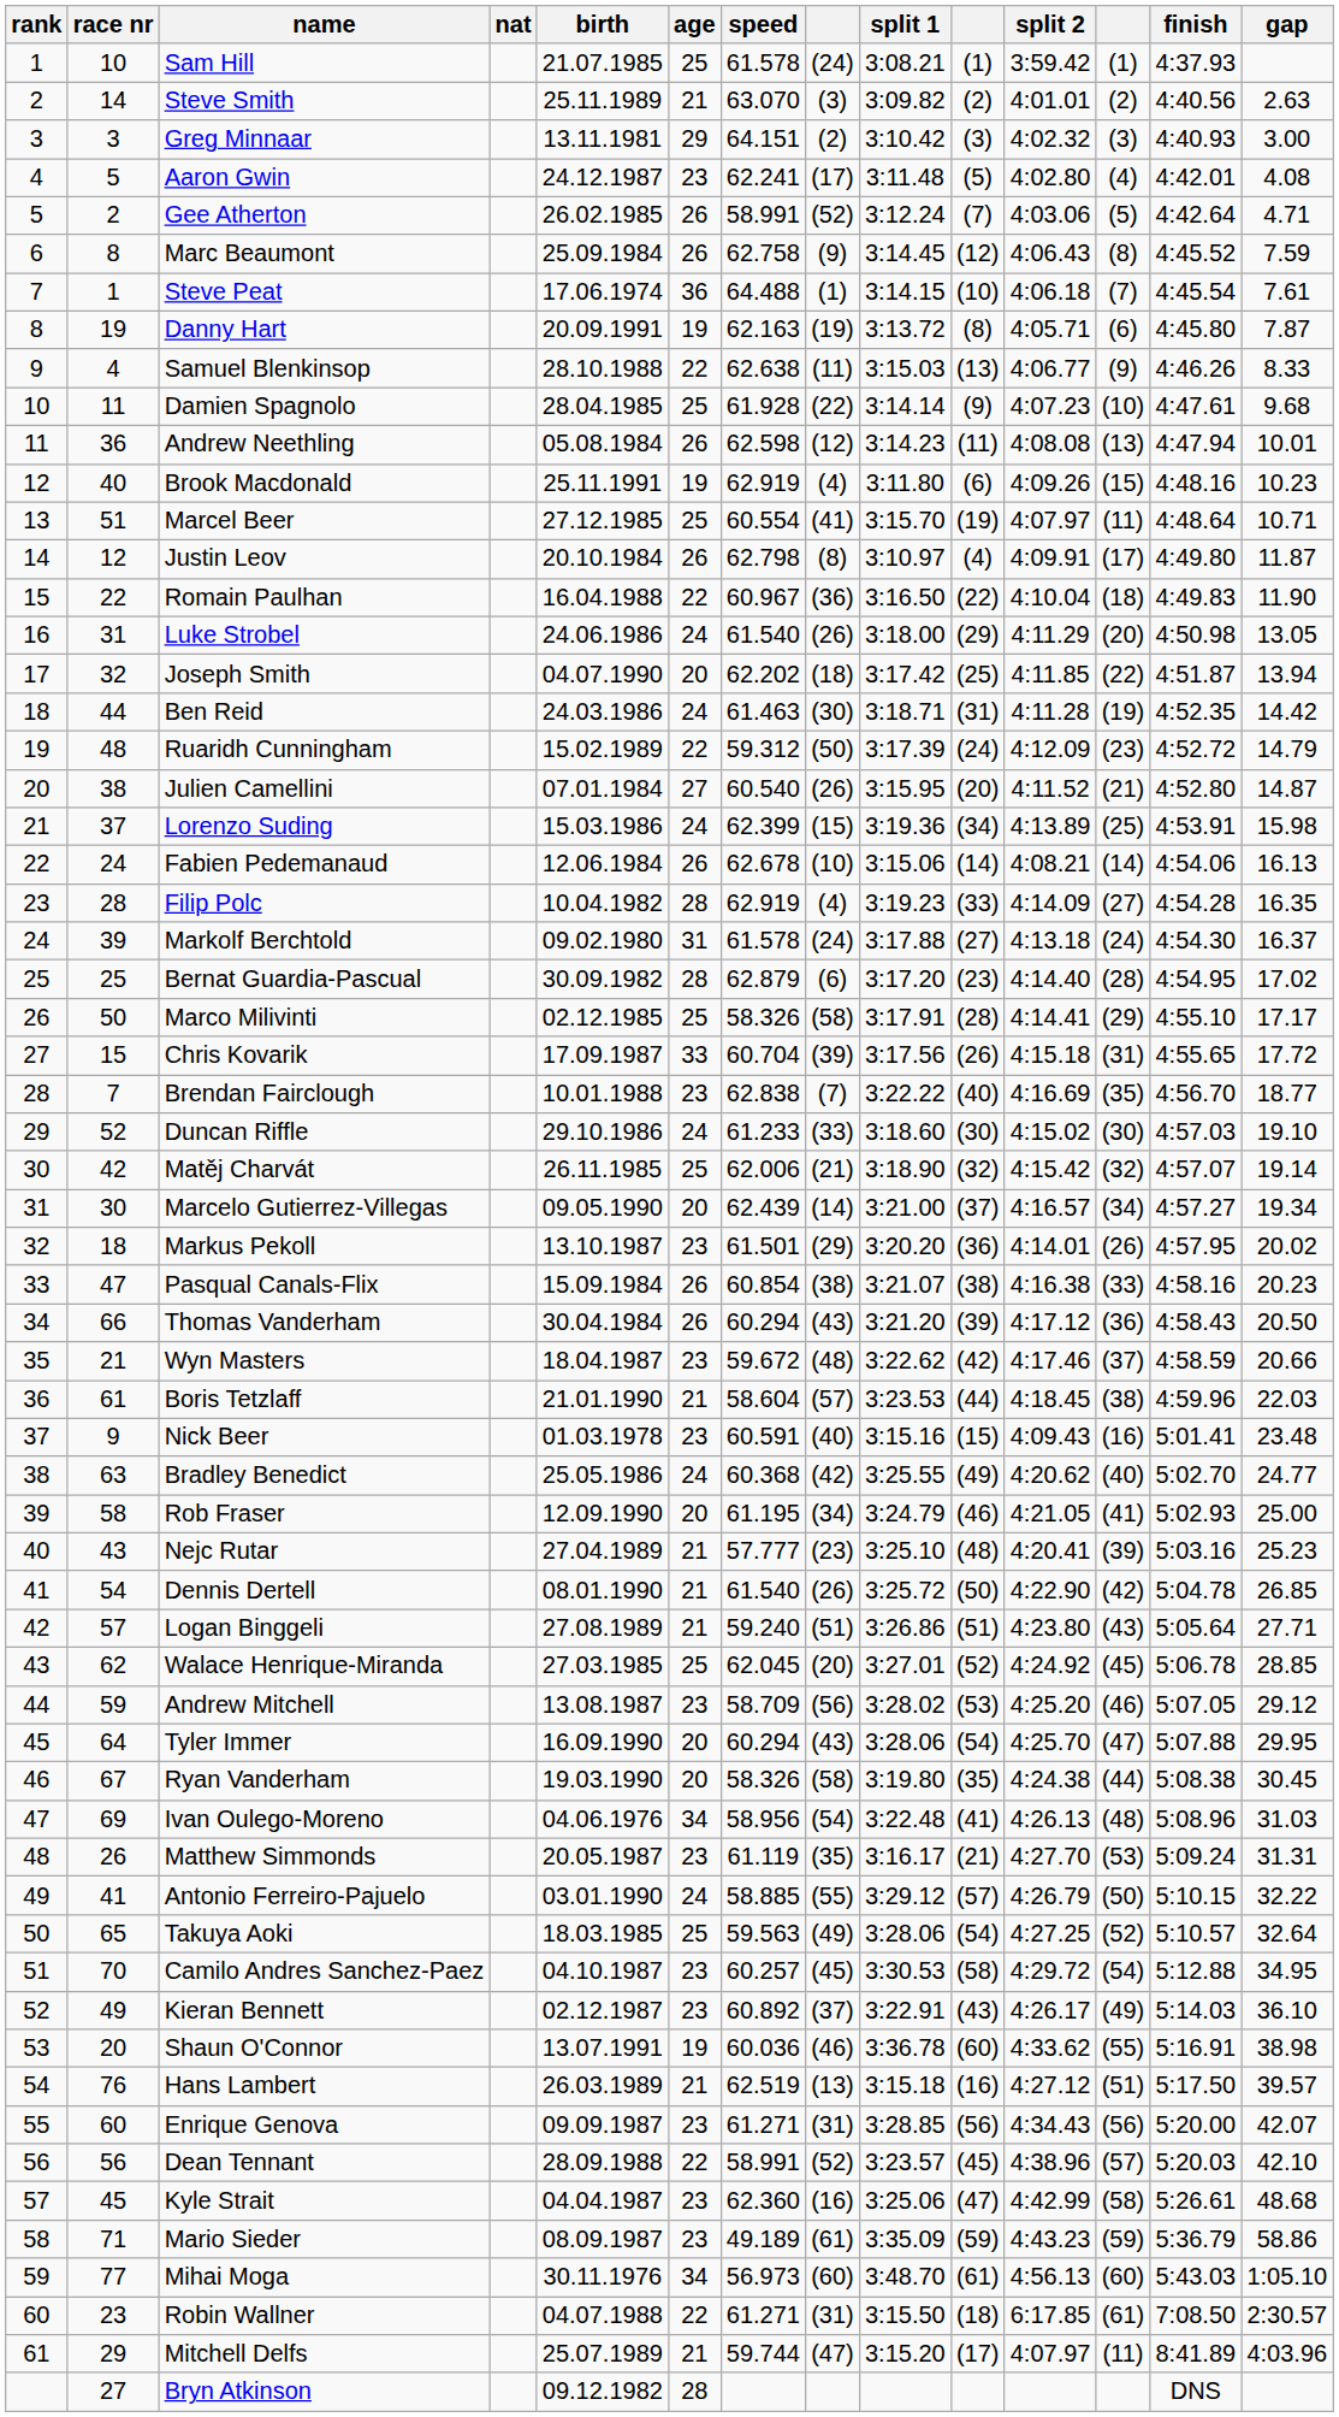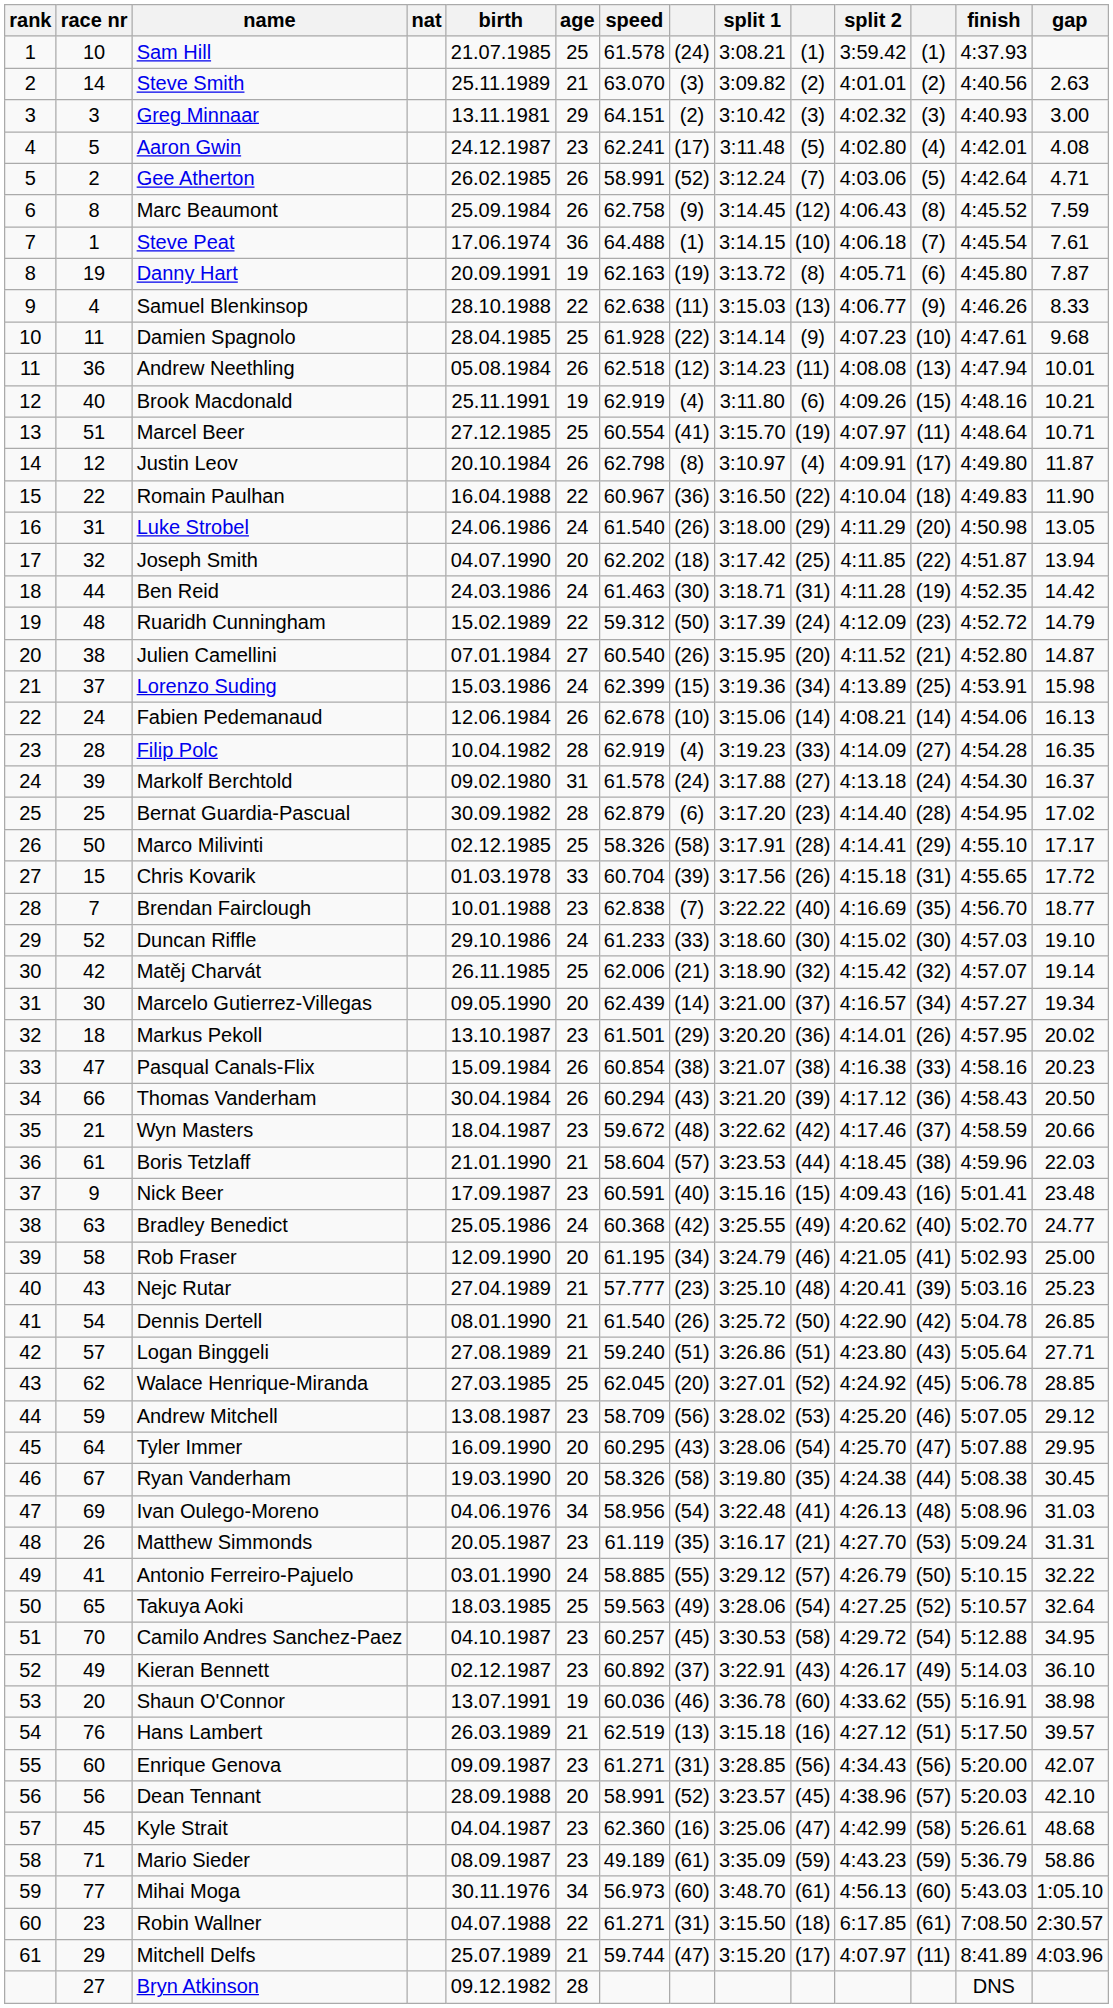Andrew Neethling | speed: 62.598 -> 62.518
Brook Macdonald | gap: 10.23 -> 10.21
Chris Kovarik | birth: 17.09.1987 -> 01.03.1978
Nick Beer | birth: 01.03.1978 -> 17.09.1987
Tyler Immer | speed: 60.294 -> 60.295
Dean Tennant | age: 22 -> 20
